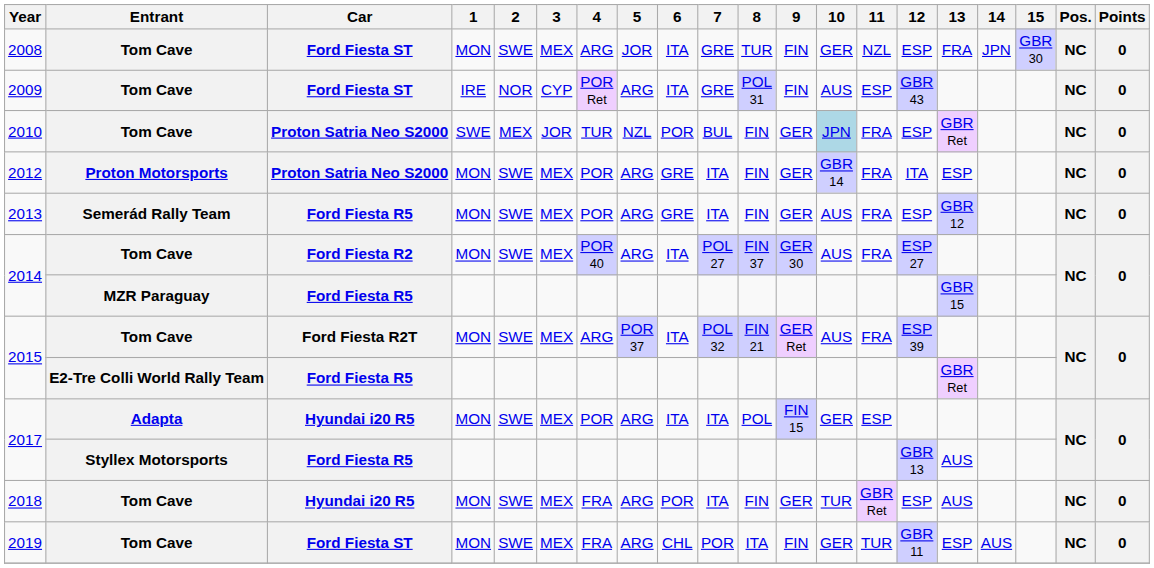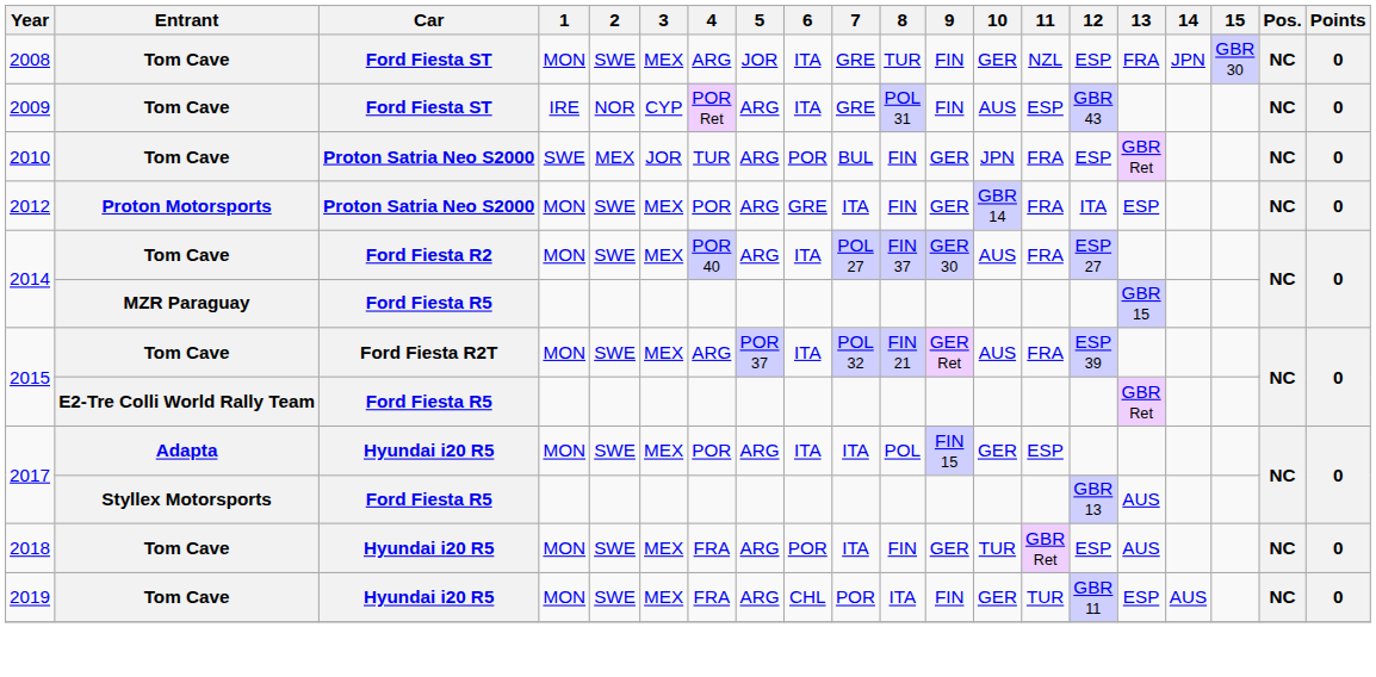2010 | 5: NZL -> ARG
2010 | 10: lightblue background -> no background
- row: 2013 | Semerád Rally Team | Ford Fiesta R5 | MON | SWE | MEX | POR | ARG | GRE | ITA | FIN | GER | AUS | FRA | ESP | GBR 12 | NC | 0
2019 | Car: Ford Fiesta ST -> Hyundai i20 R5
